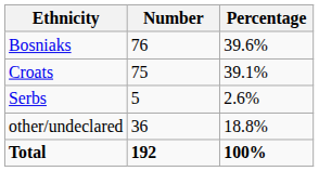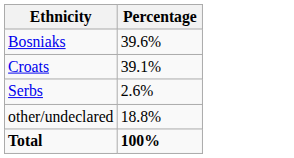- column: Number | 76 | 75 | 5 | 36 | 192
